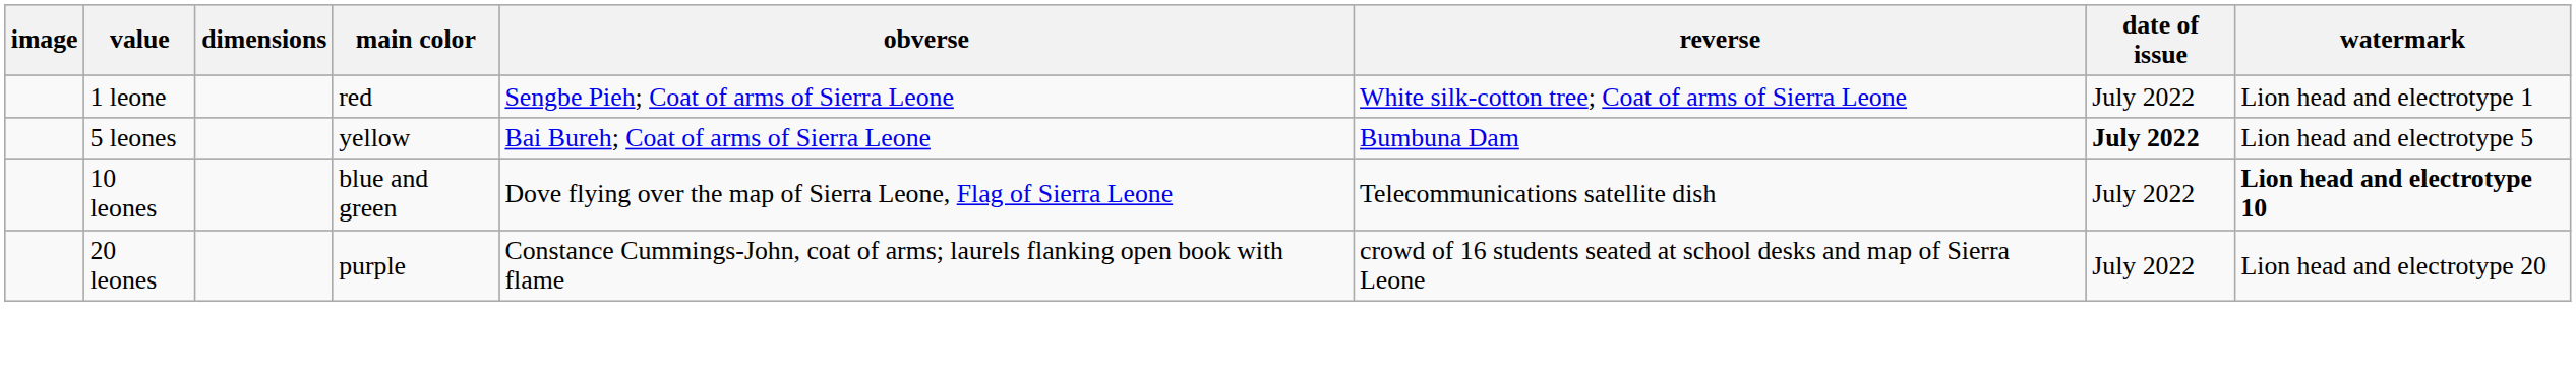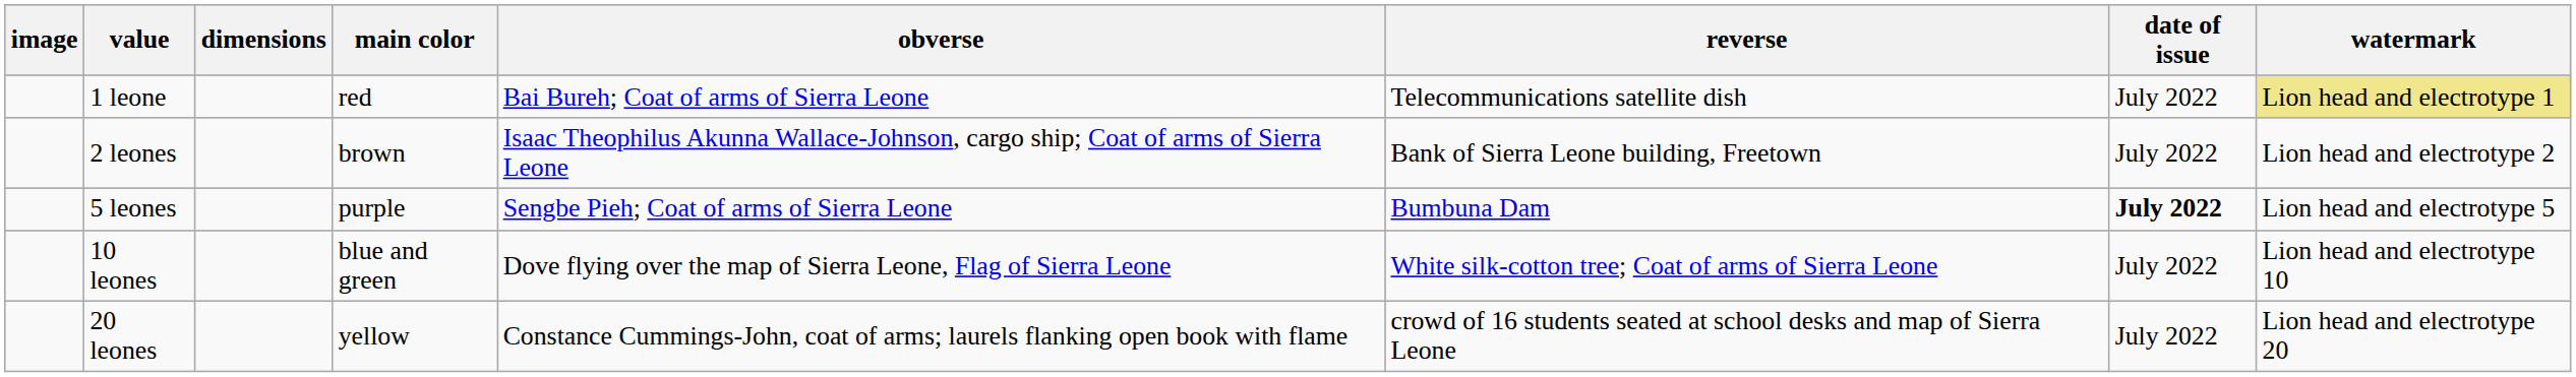1 leone | obverse: Sengbe Pieh; Coat of arms of Sierra Leone -> Bai Bureh; Coat of arms of Sierra Leone
1 leone | reverse: White silk-cotton tree; Coat of arms of Sierra Leone -> Telecommunications satellite dish
1 leone | watermark: no background -> khaki background
+ row: 2 leones | brown | Isaac Theophilus Akunna Wallace-Johnson, cargo ship; Coat of arms of Sierra Leone | Bank of Sierra Leone building, Freetown | July 2022 | Lion head and electrotype 2
5 leones | main color: yellow -> purple
5 leones | obverse: Bai Bureh; Coat of arms of Sierra Leone -> Sengbe Pieh; Coat of arms of Sierra Leone
10 leones | reverse: Telecommunications satellite dish -> White silk-cotton tree; Coat of arms of Sierra Leone
10 leones | watermark: bold -> normal
20 leones | main color: purple -> yellow
